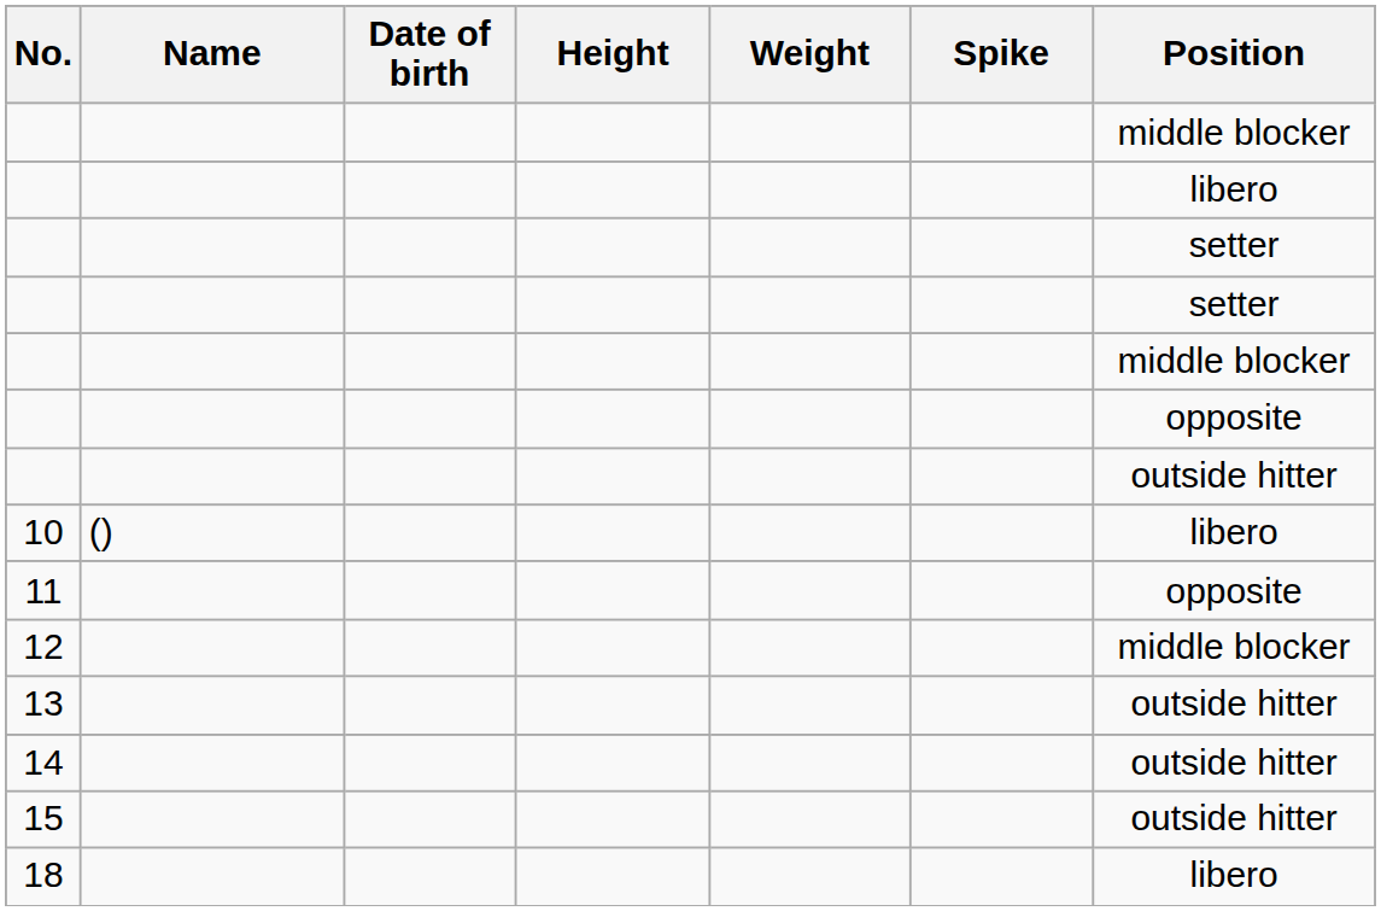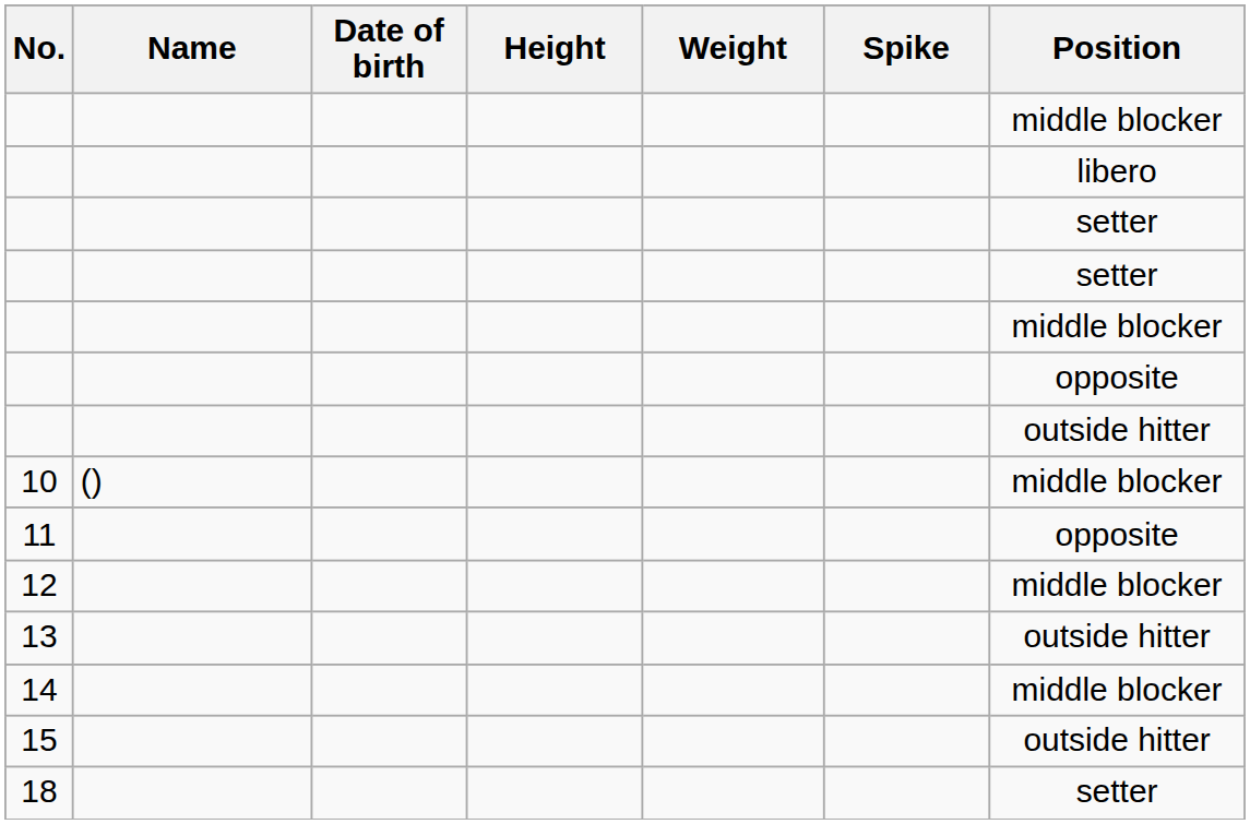10 | Position: libero -> middle blocker
14 | Position: outside hitter -> middle blocker
18 | Position: libero -> setter
